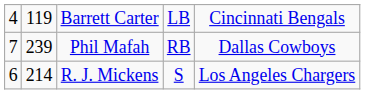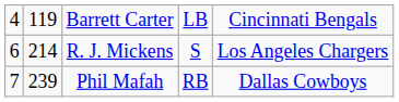rows swapped: R. J. Mickens <-> Phil Mafah
